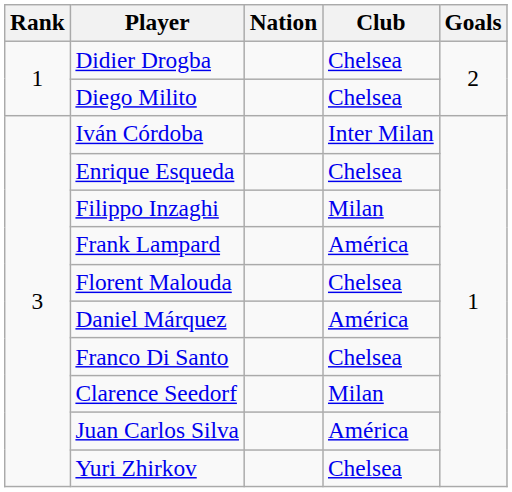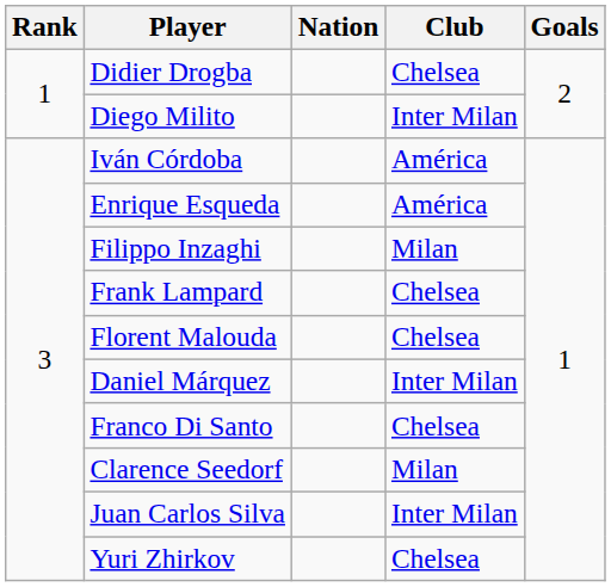Diego Milito | Club: Chelsea -> Inter Milan
Iván Córdoba | Club: Inter Milan -> América
Enrique Esqueda | Club: Chelsea -> América
Frank Lampard | Club: América -> Chelsea
Daniel Márquez | Club: América -> Inter Milan
Juan Carlos Silva | Club: América -> Inter Milan
